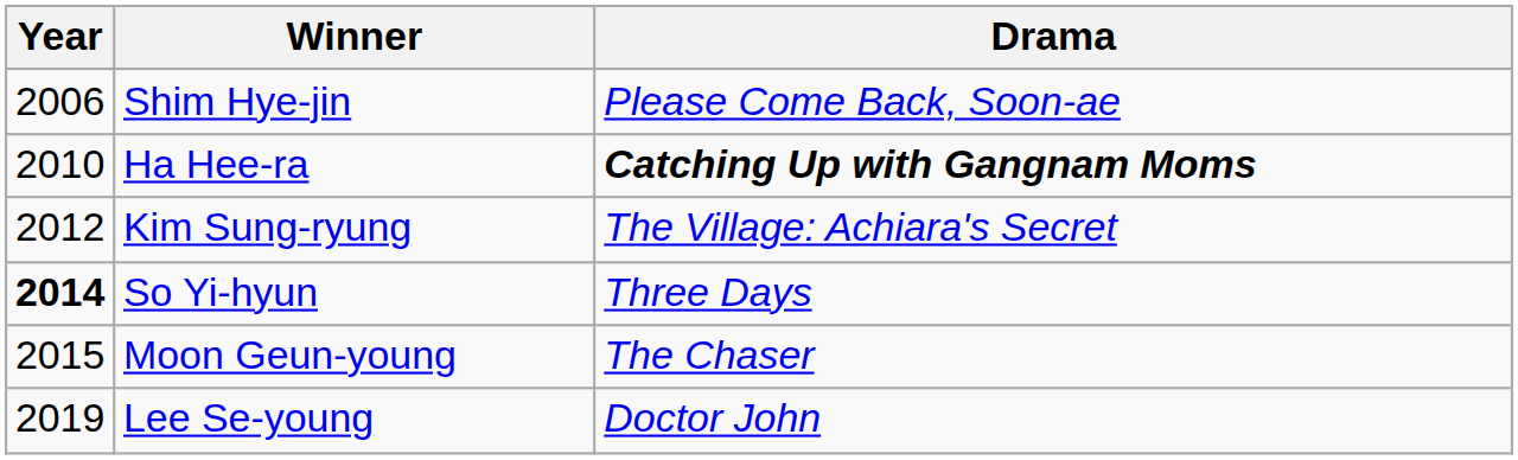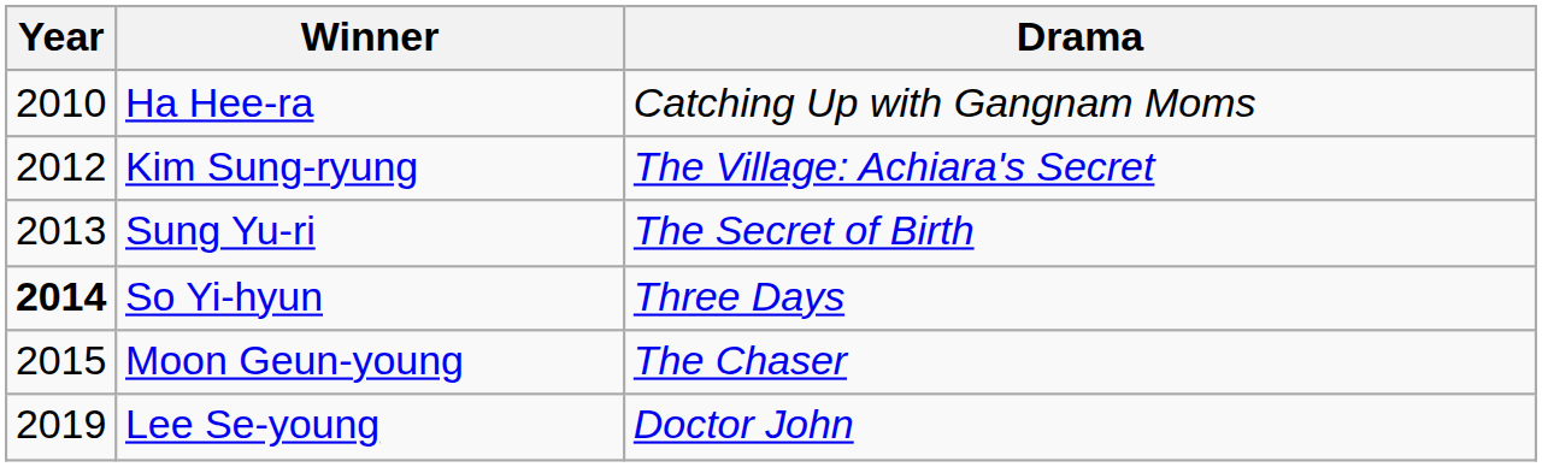- row: 2006 | Shim Hye-jin | Please Come Back, Soon-ae
Ha Hee-ra | Drama: bold -> normal
+ row: 2013 | Sung Yu-ri | The Secret of Birth
